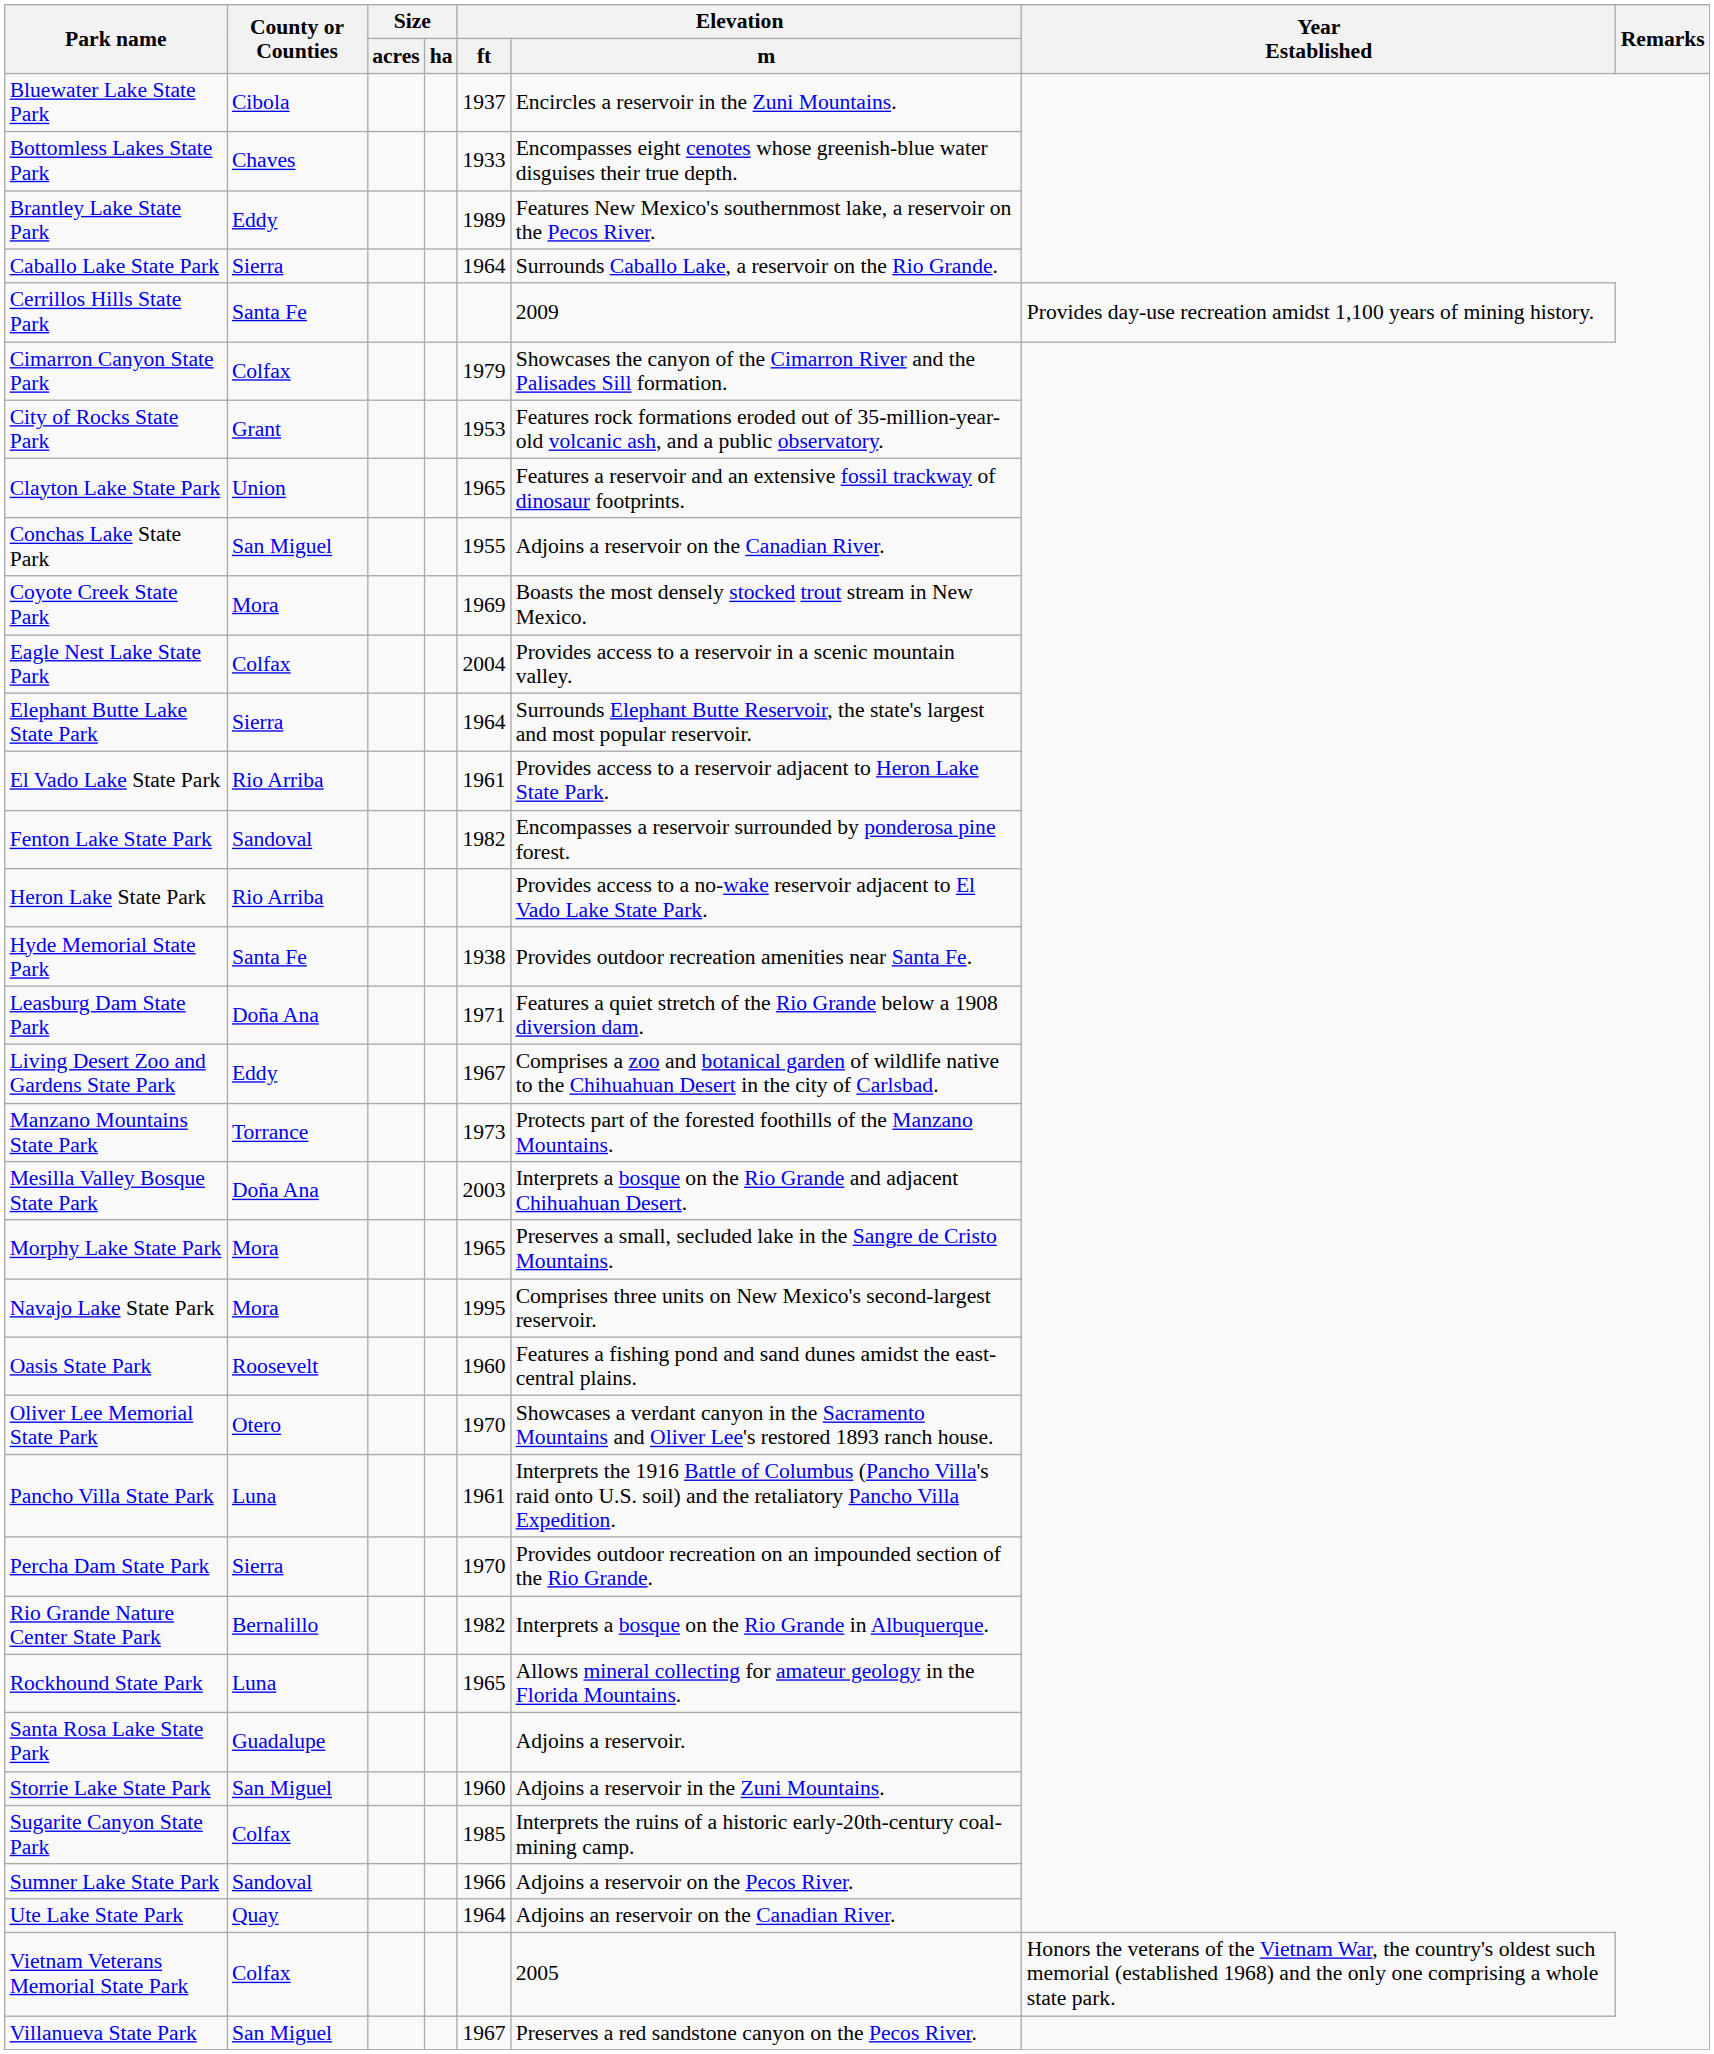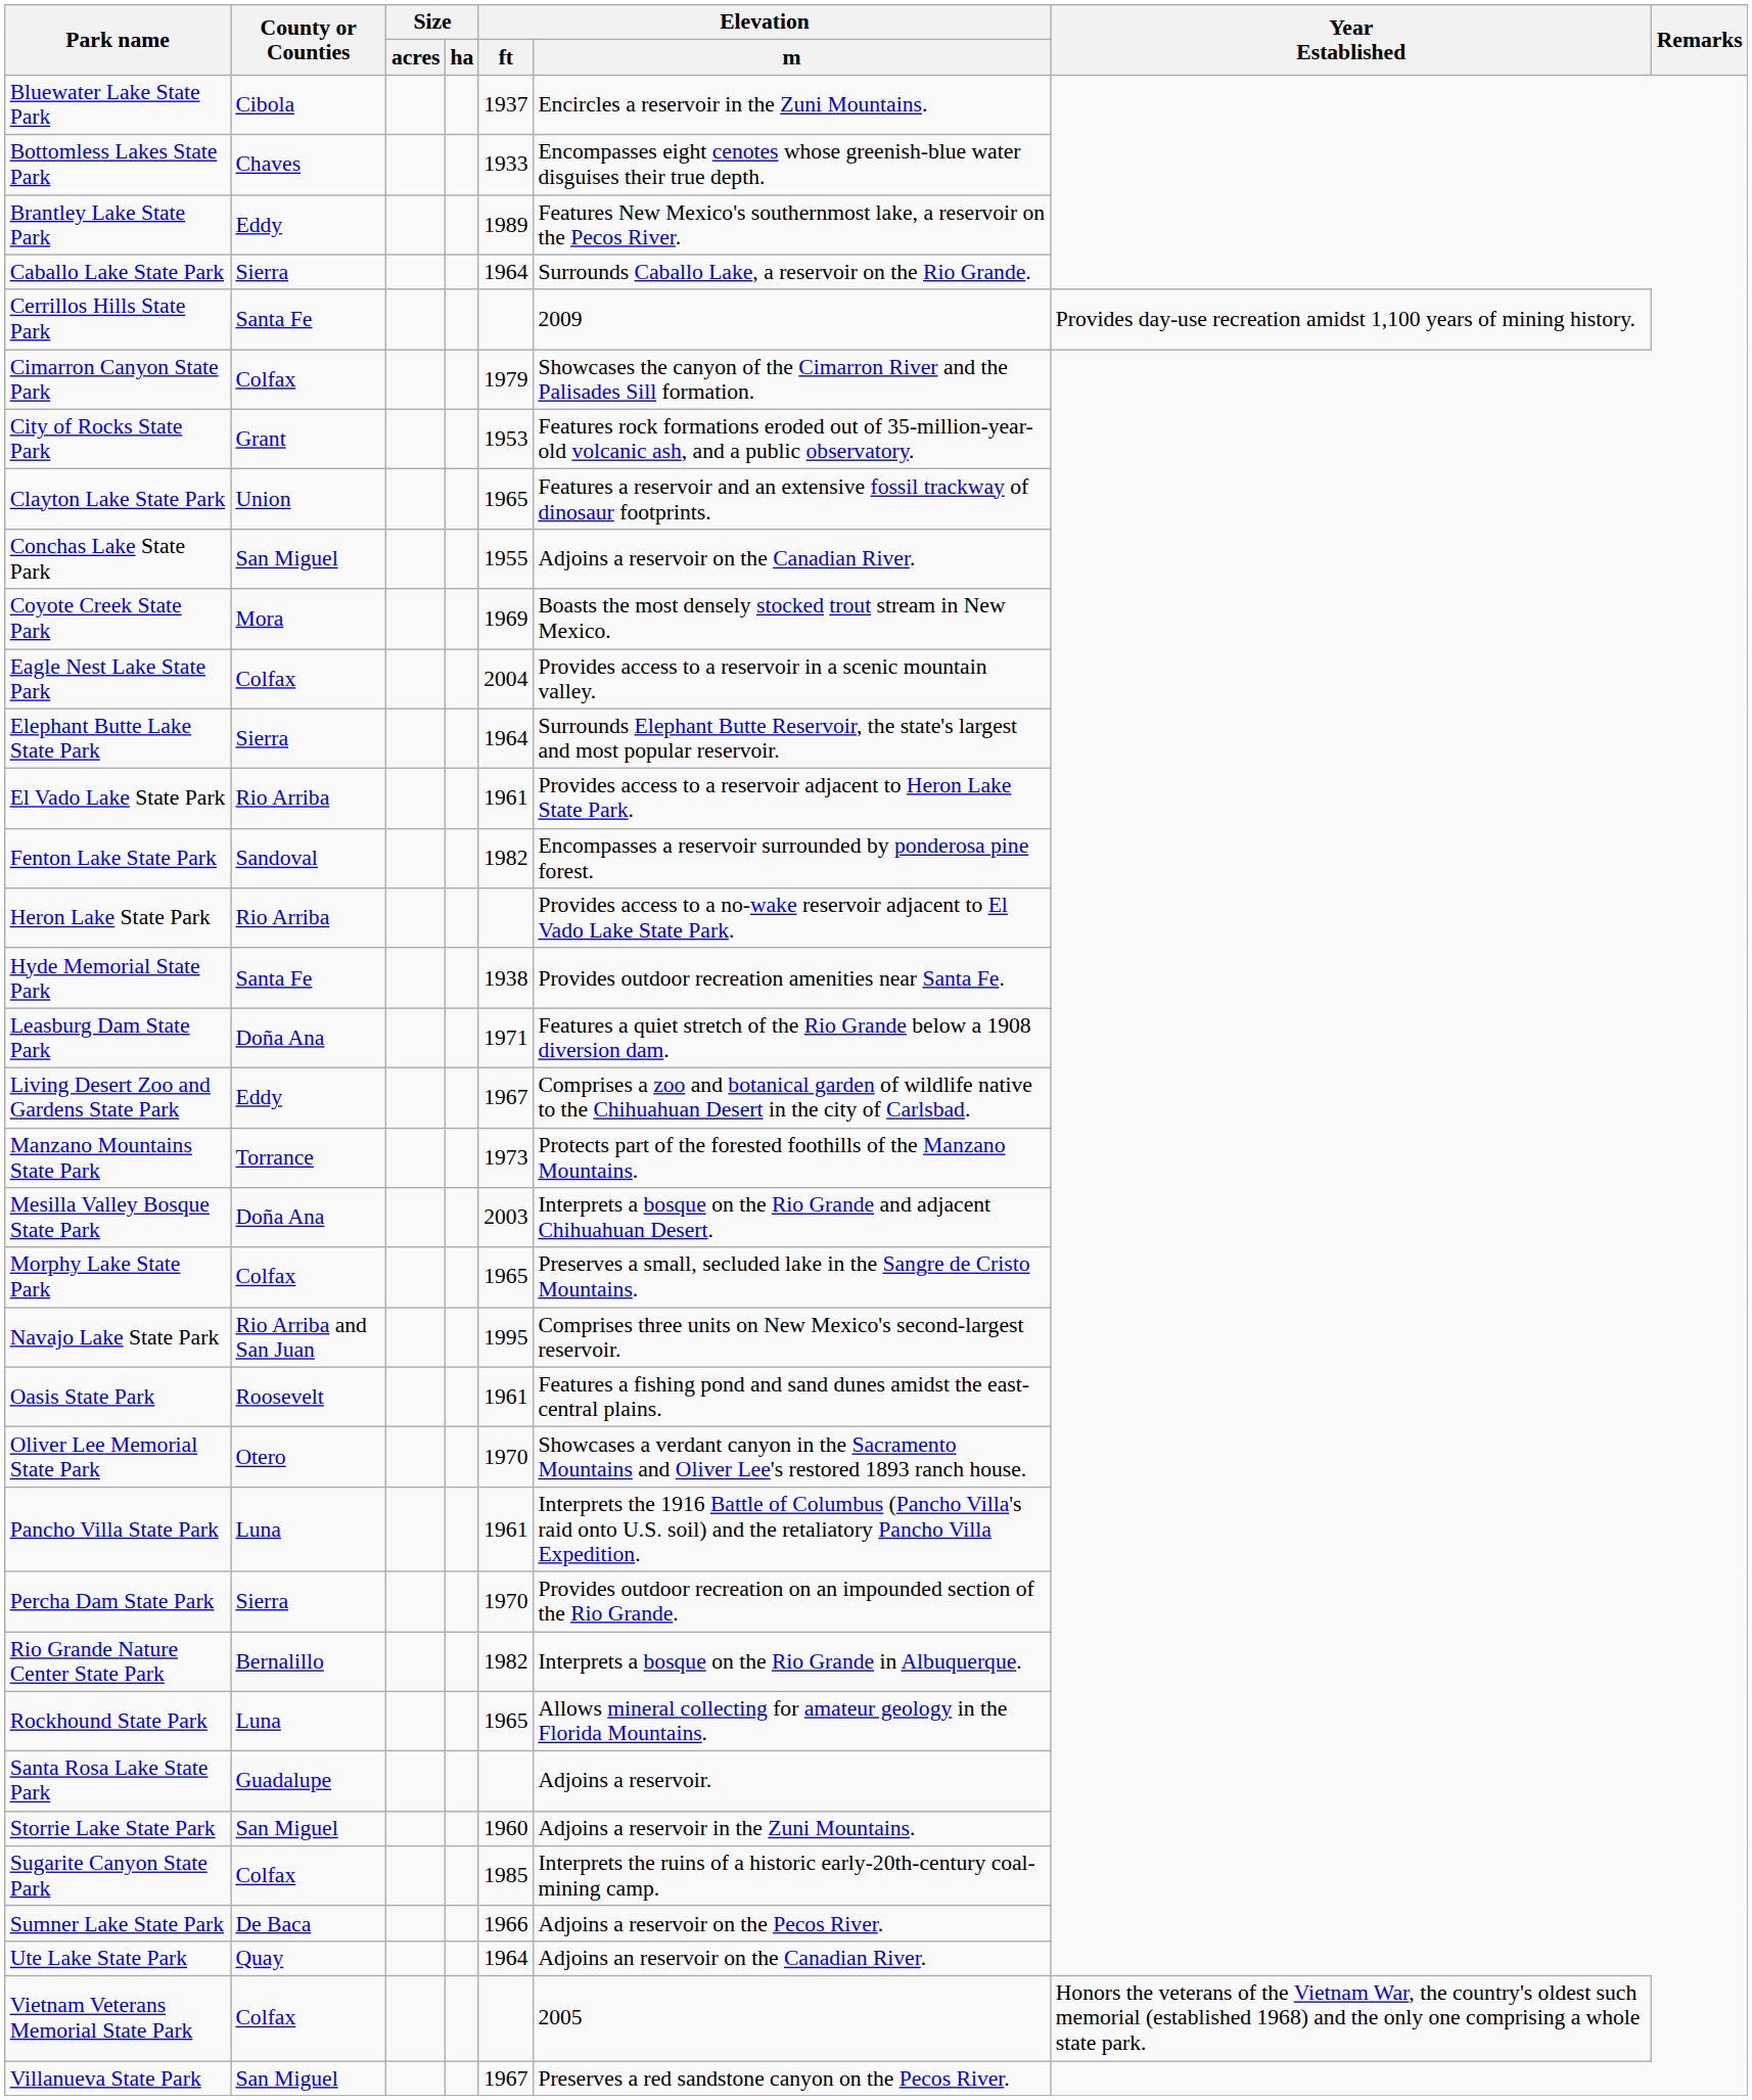Morphy Lake State Park | County or Counties: Mora -> Colfax
Navajo Lake State Park | County or Counties: Mora -> Rio Arriba and San Juan
Oasis State Park | Elevation / ft: 1960 -> 1961
Sumner Lake State Park | County or Counties: Sandoval -> De Baca
